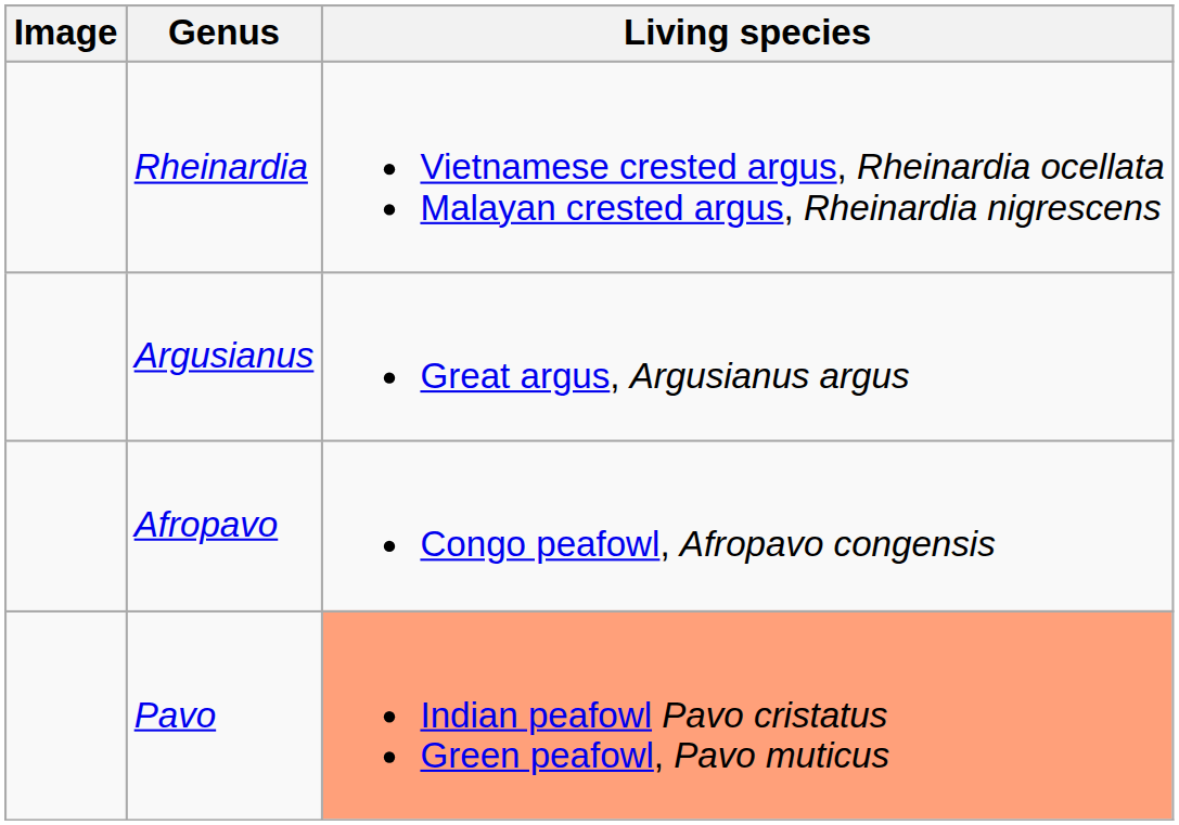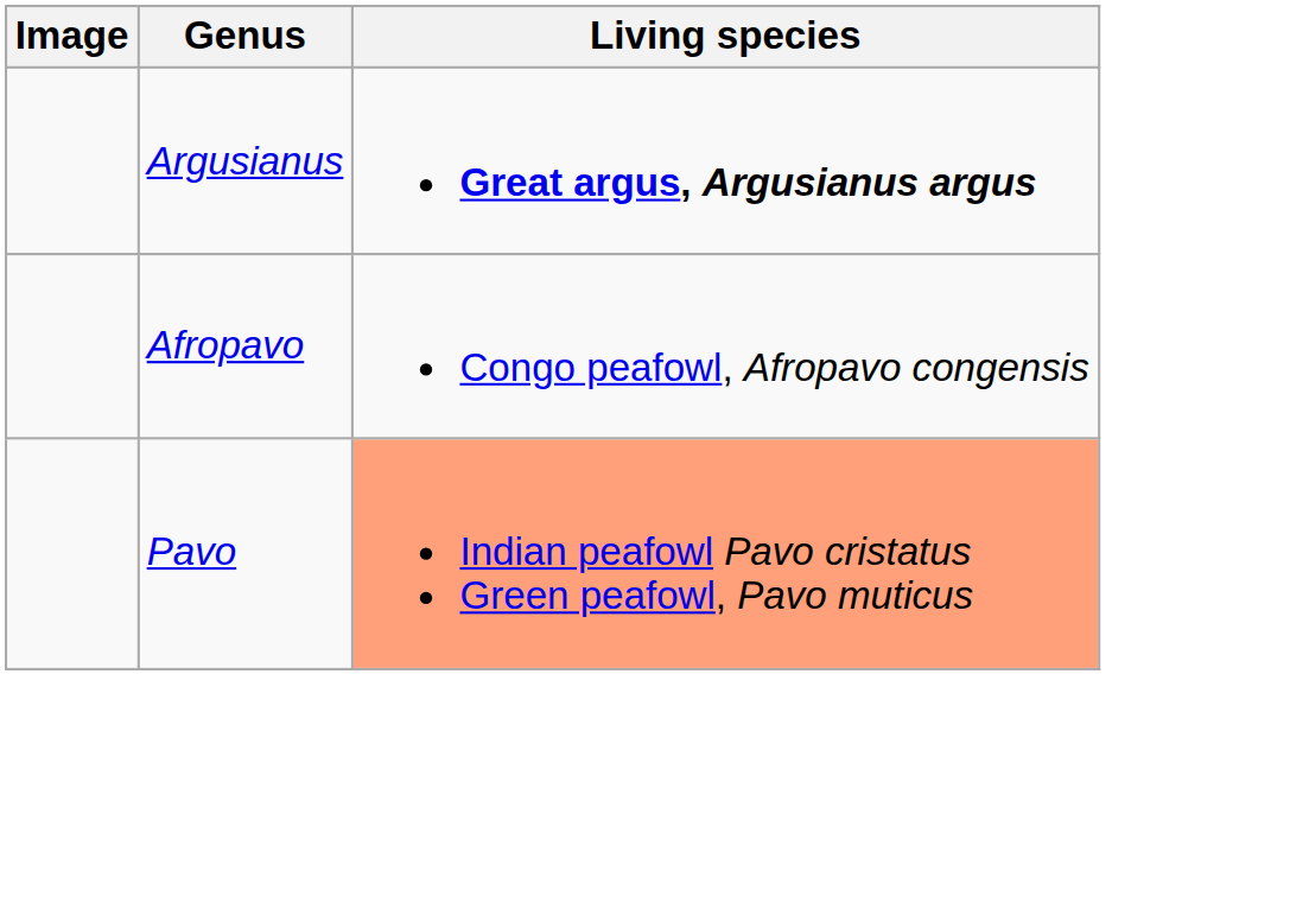- row: Rheinardia | Vietnamese crested argus, Rheinardia ocellata Malayan crested argus, Rheinardia nigrescens
Argusianus | Living species: normal -> bold
